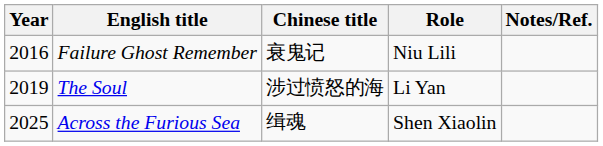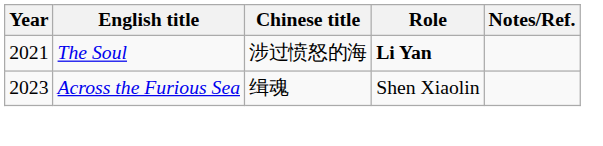- row: 2016 | Failure Ghost Remember | 衰鬼记 | Niu Lili
The Soul | Year: 2019 -> 2021
The Soul | Role: normal -> bold
Across the Furious Sea | Year: 2025 -> 2023
